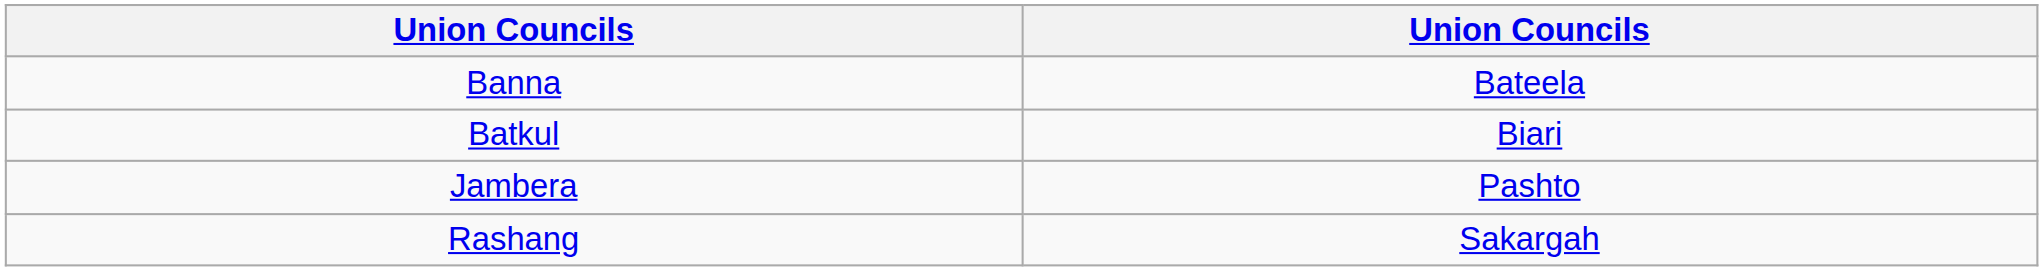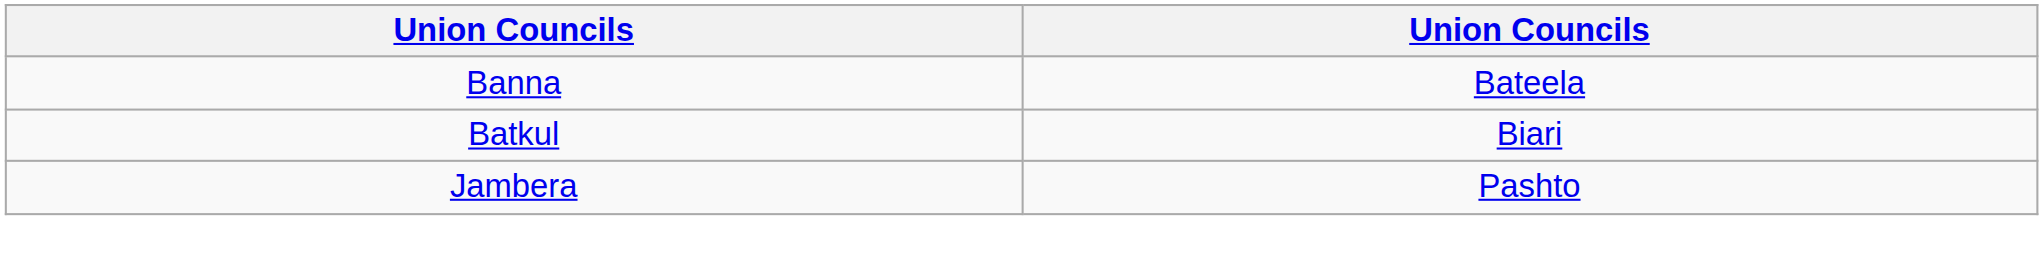- row: Rashang | Sakargah
